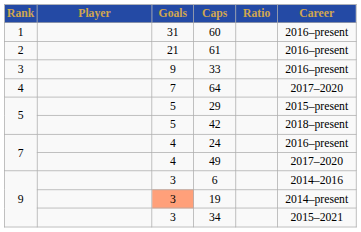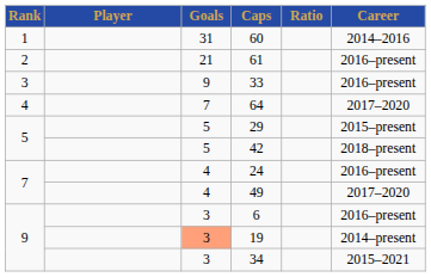60 | Career: 2016–present -> 2014–2016
6 | Career: 2014–2016 -> 2016–present
